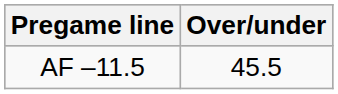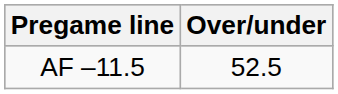AF –11.5 | Over/under: 45.5 -> 52.5
